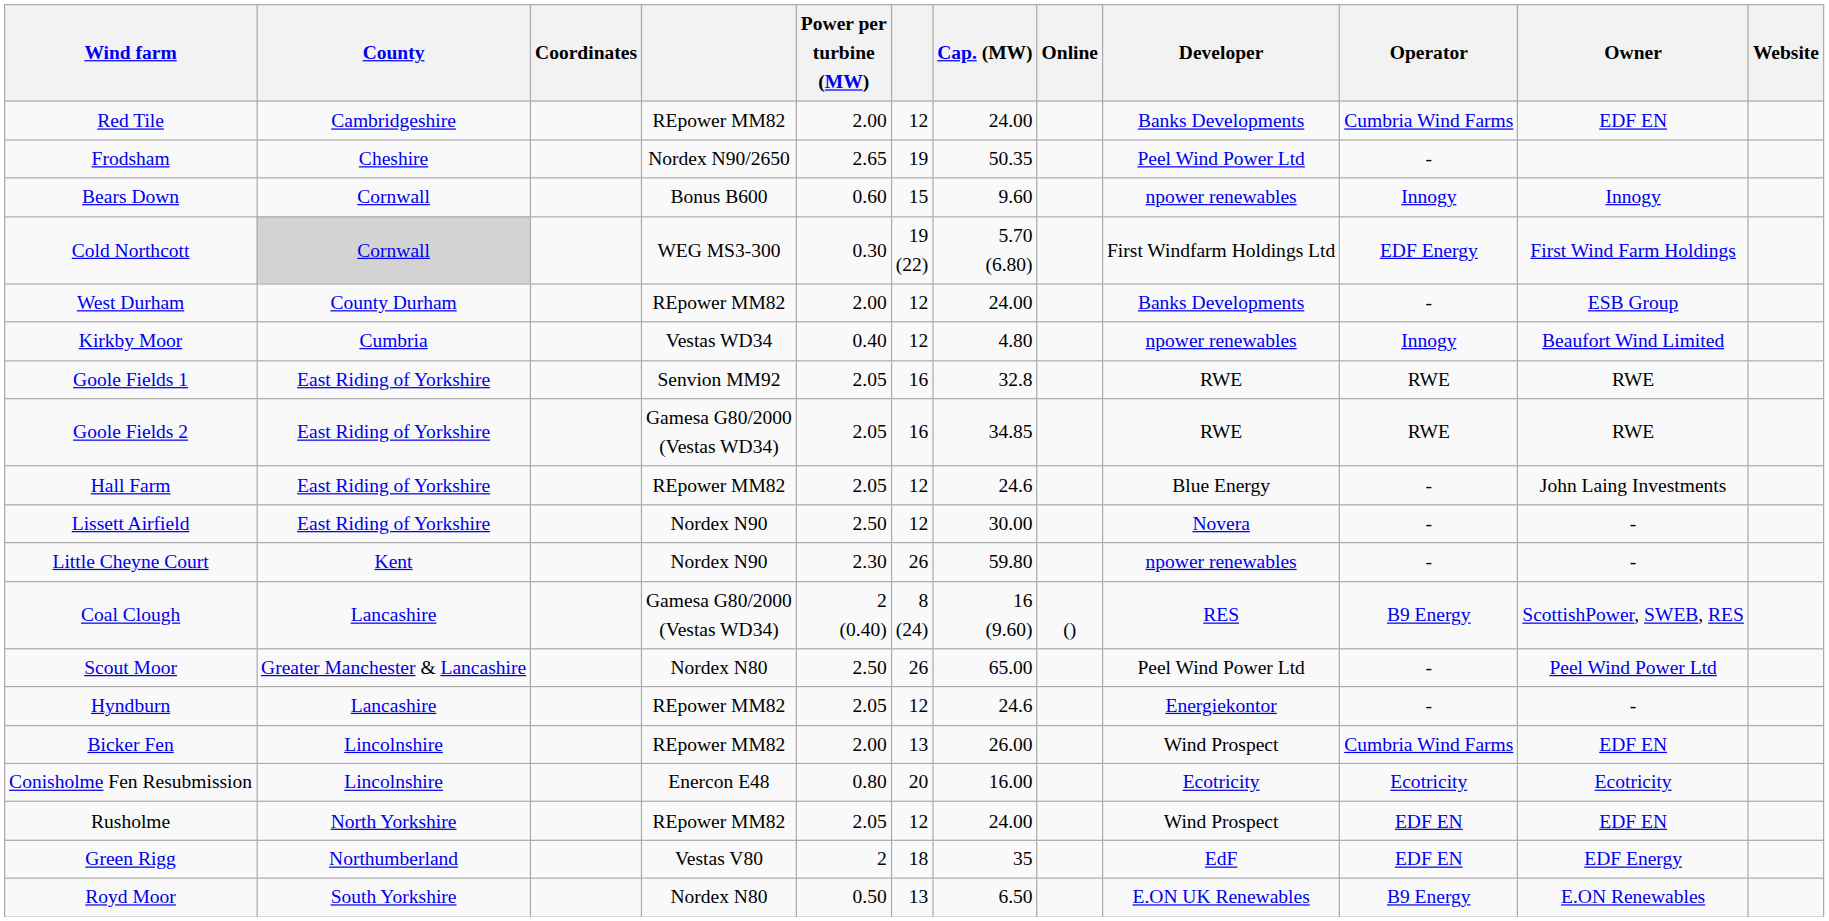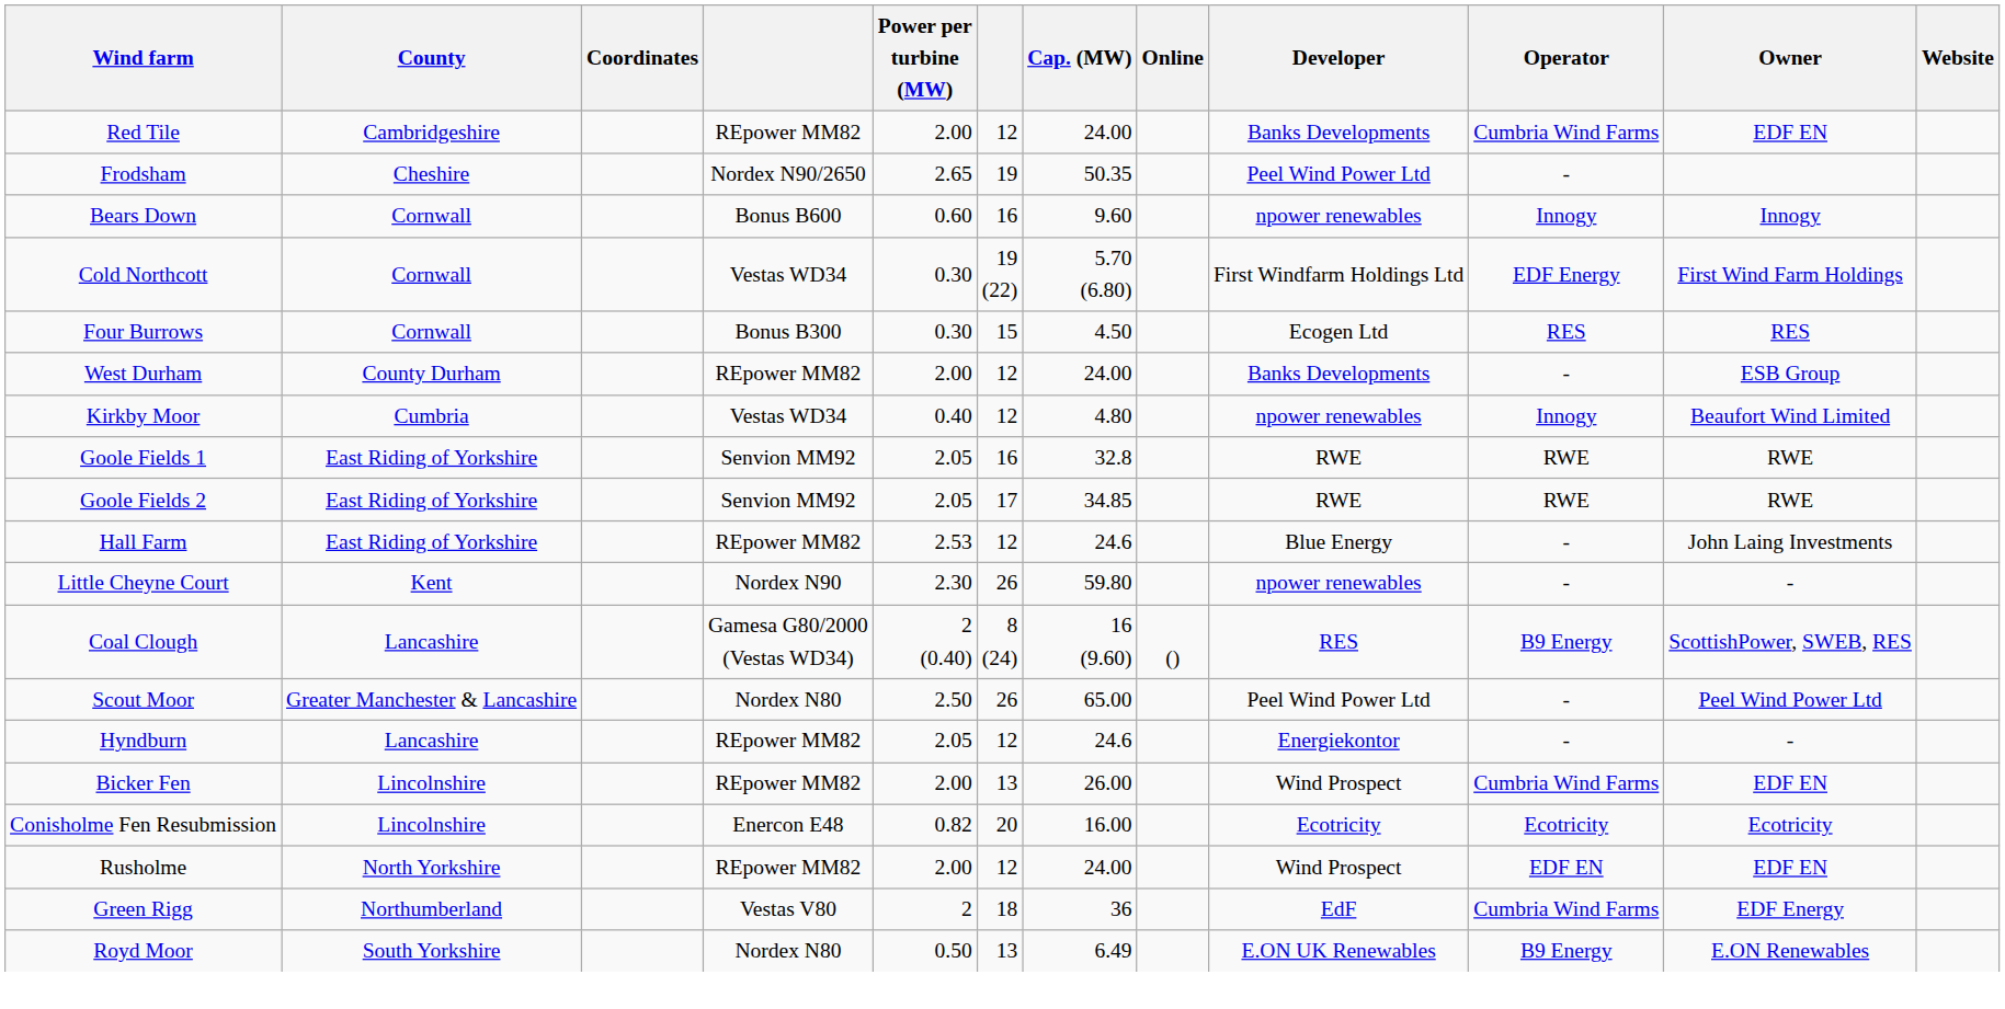Bears Down | column 6: 15 -> 16
Cold Northcott | County: lightgrey background -> no background
Cold Northcott | column 4: WEG MS3-300 -> Vestas WD34
+ row: Four Burrows | Cornwall | Bonus B300 | 0.30 | 15 | 4.50 | Ecogen Ltd | RES | RES
Goole Fields 2 | column 4: Gamesa G80/2000 (Vestas WD34) -> Senvion MM92
Goole Fields 2 | column 6: 16 -> 17
Hall Farm | Power per turbine (MW): 2.05 -> 2.53
- row: Lissett Airfield | East Riding of Yorkshire | Nordex N90 | 2.50 | 12 | 30.00 | Novera | - | -
Conisholme Fen Resubmission | Power per turbine (MW): 0.80 -> 0.82
Rusholme | Power per turbine (MW): 2.05 -> 2.00
Green Rigg | Cap. (MW): 35 -> 36
Green Rigg | Operator: EDF EN -> Cumbria Wind Farms
Royd Moor | Cap. (MW): 6.50 -> 6.49
